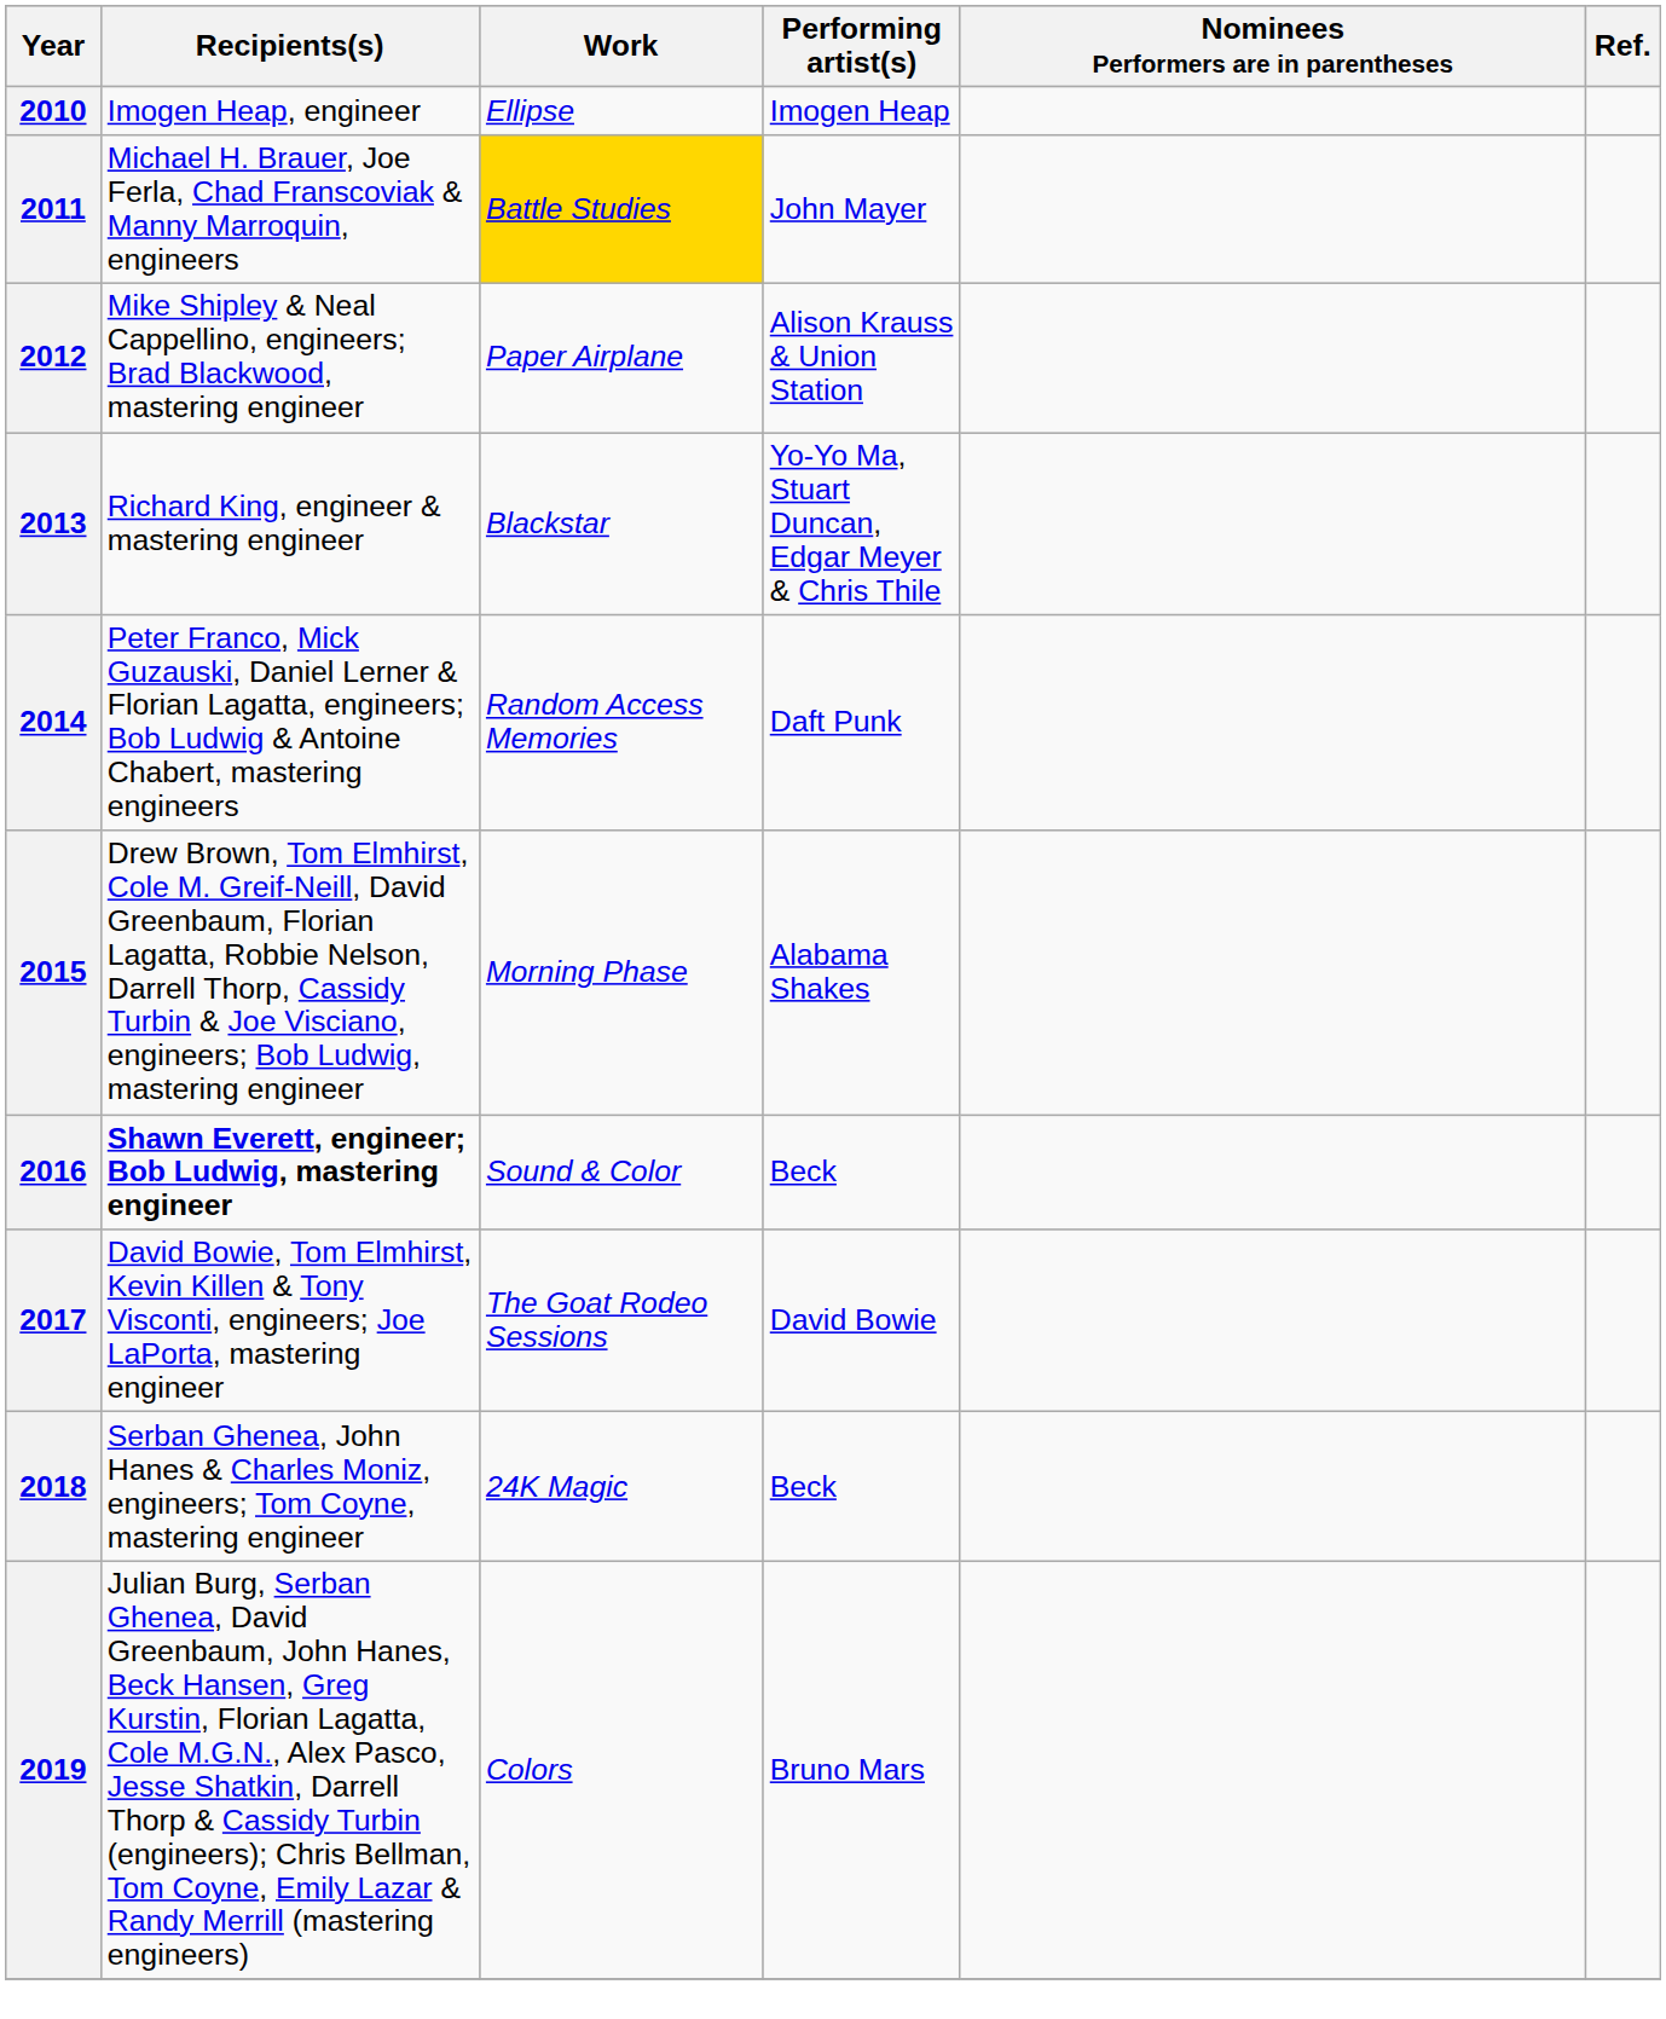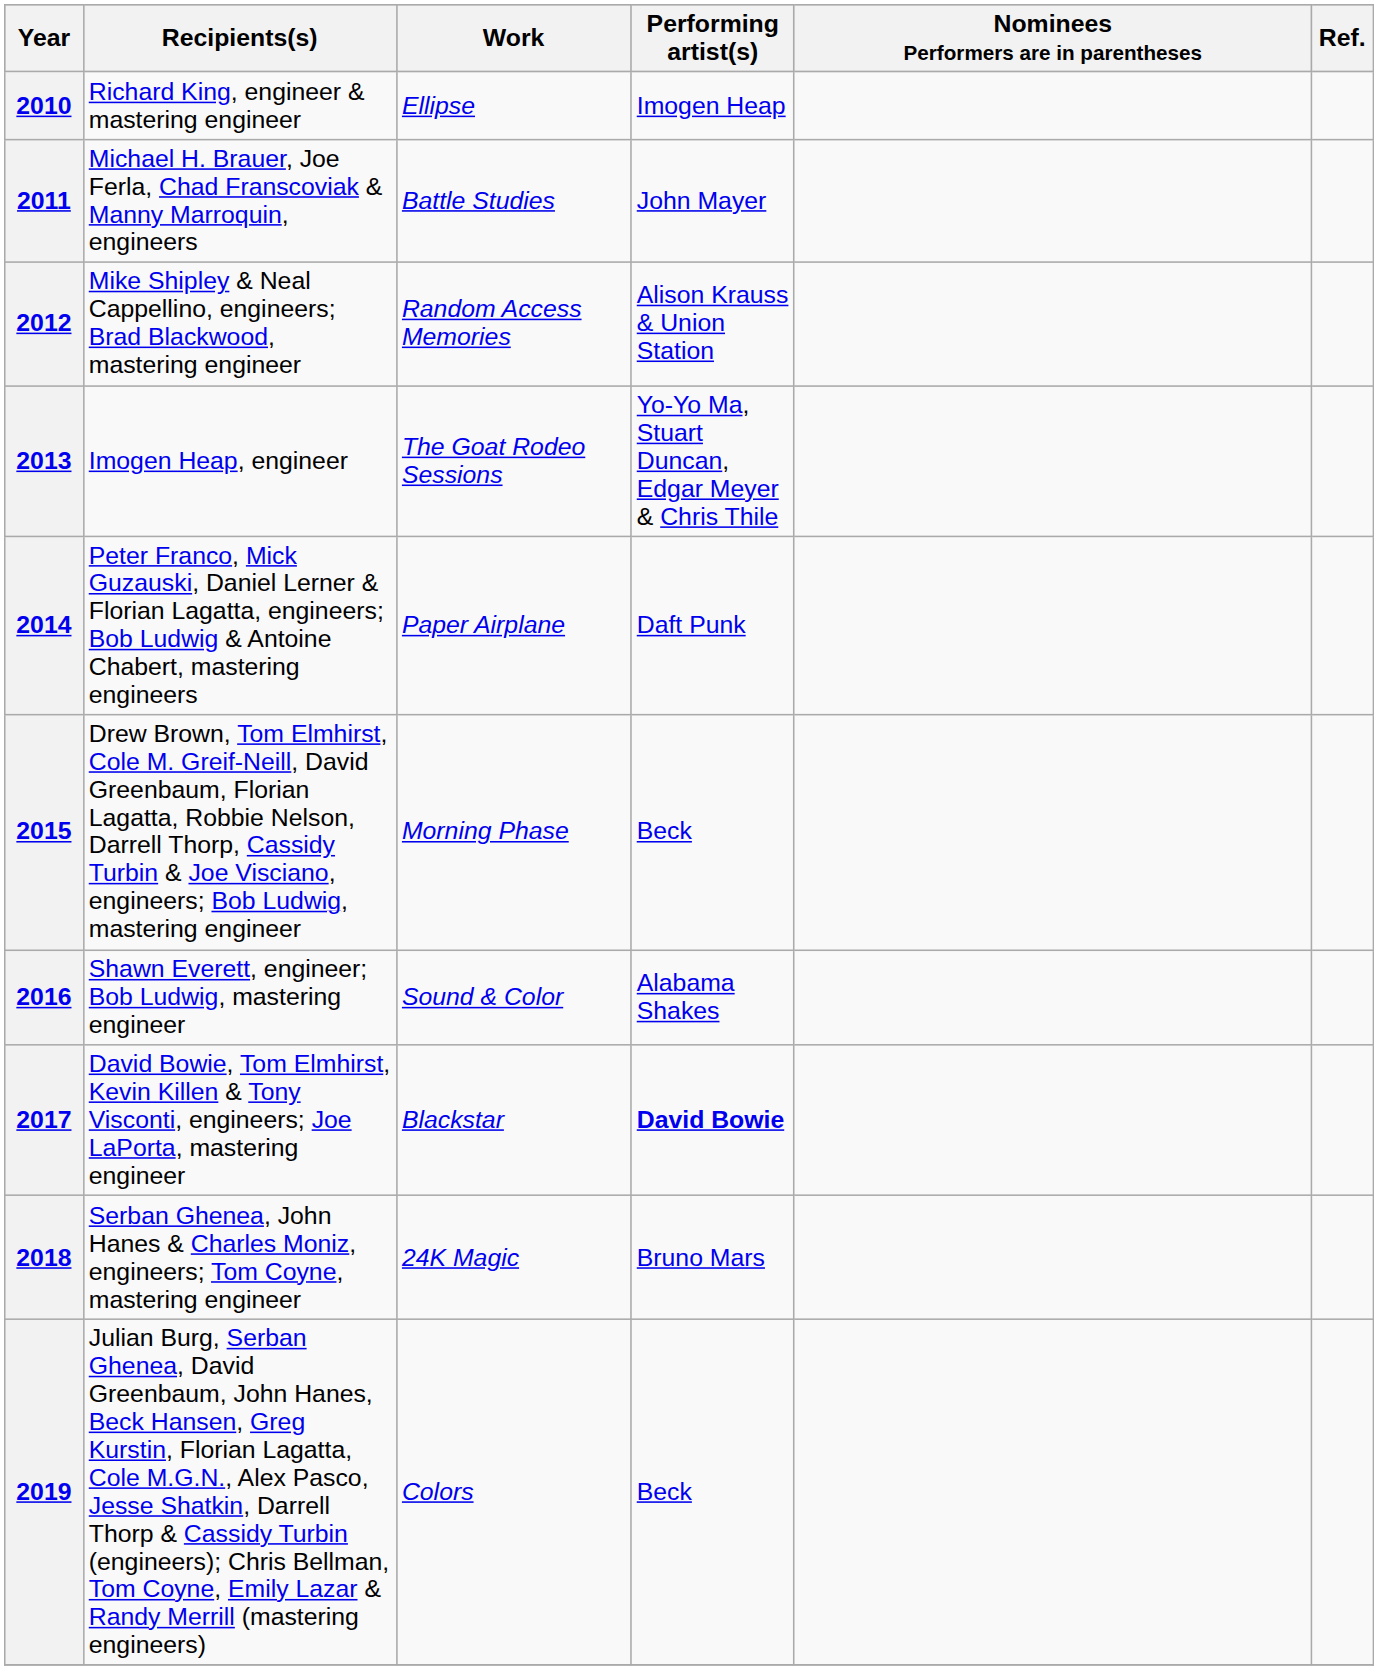2010 | Recipients(s): Imogen Heap, engineer -> Richard King, engineer & mastering engineer
2011 | Work: gold background -> no background
2012 | Work: Paper Airplane -> Random Access Memories
2013 | Recipients(s): Richard King, engineer & mastering engineer -> Imogen Heap, engineer
2013 | Work: Blackstar -> The Goat Rodeo Sessions
2014 | Work: Random Access Memories -> Paper Airplane
2015 | Performing artist(s): Alabama Shakes -> Beck
2016 | Recipients(s): bold -> normal
2016 | Performing artist(s): Beck -> Alabama Shakes
2017 | Work: The Goat Rodeo Sessions -> Blackstar
2017 | Performing artist(s): normal -> bold
2018 | Performing artist(s): Beck -> Bruno Mars
2019 | Performing artist(s): Bruno Mars -> Beck
